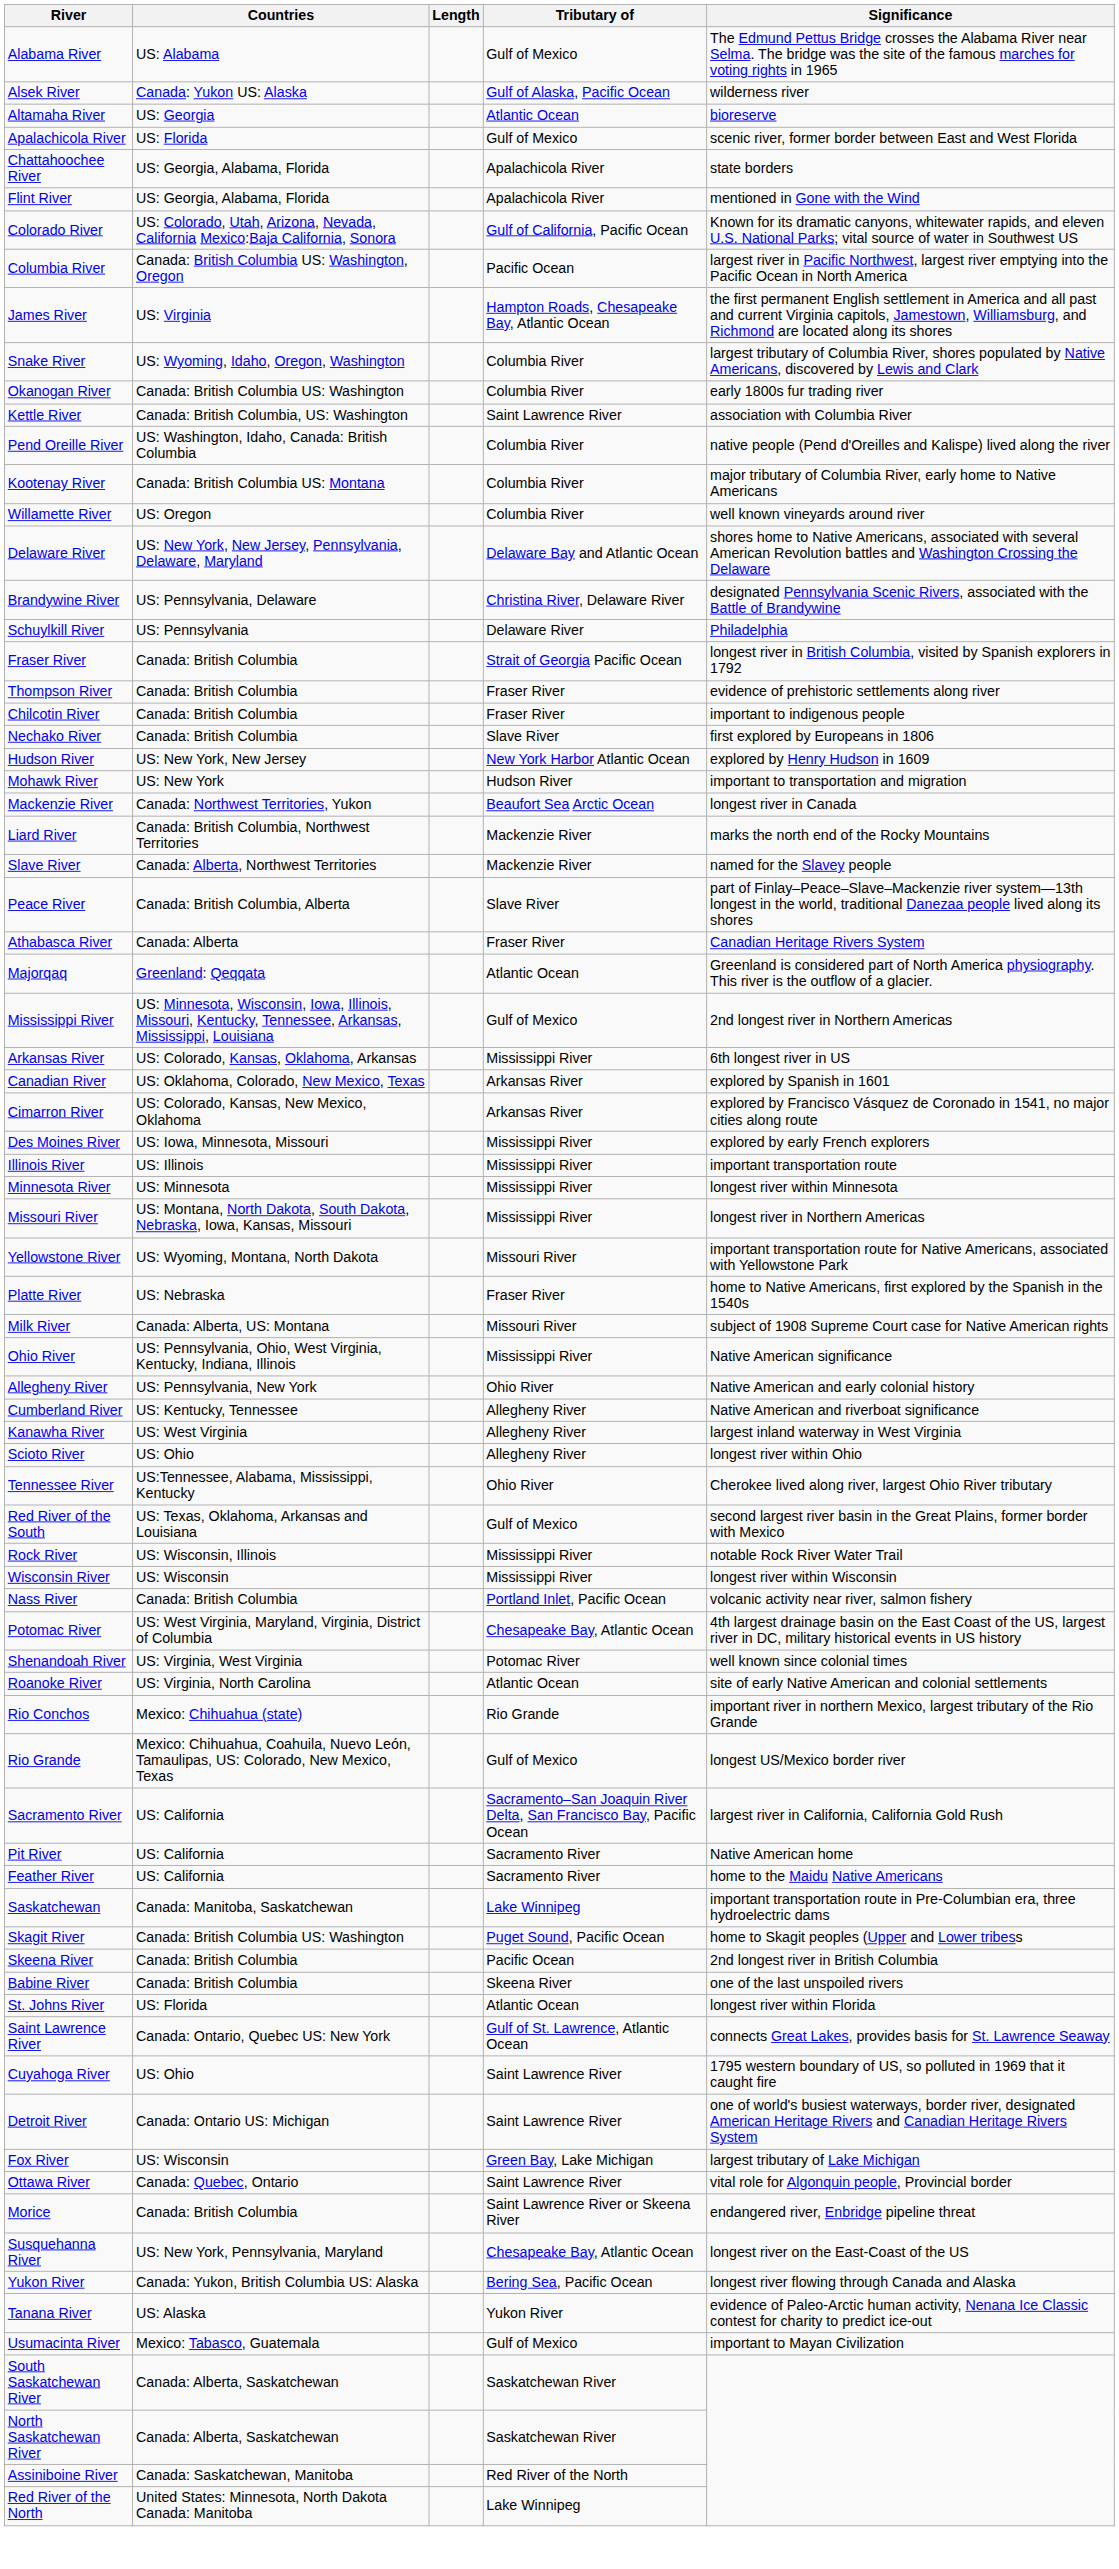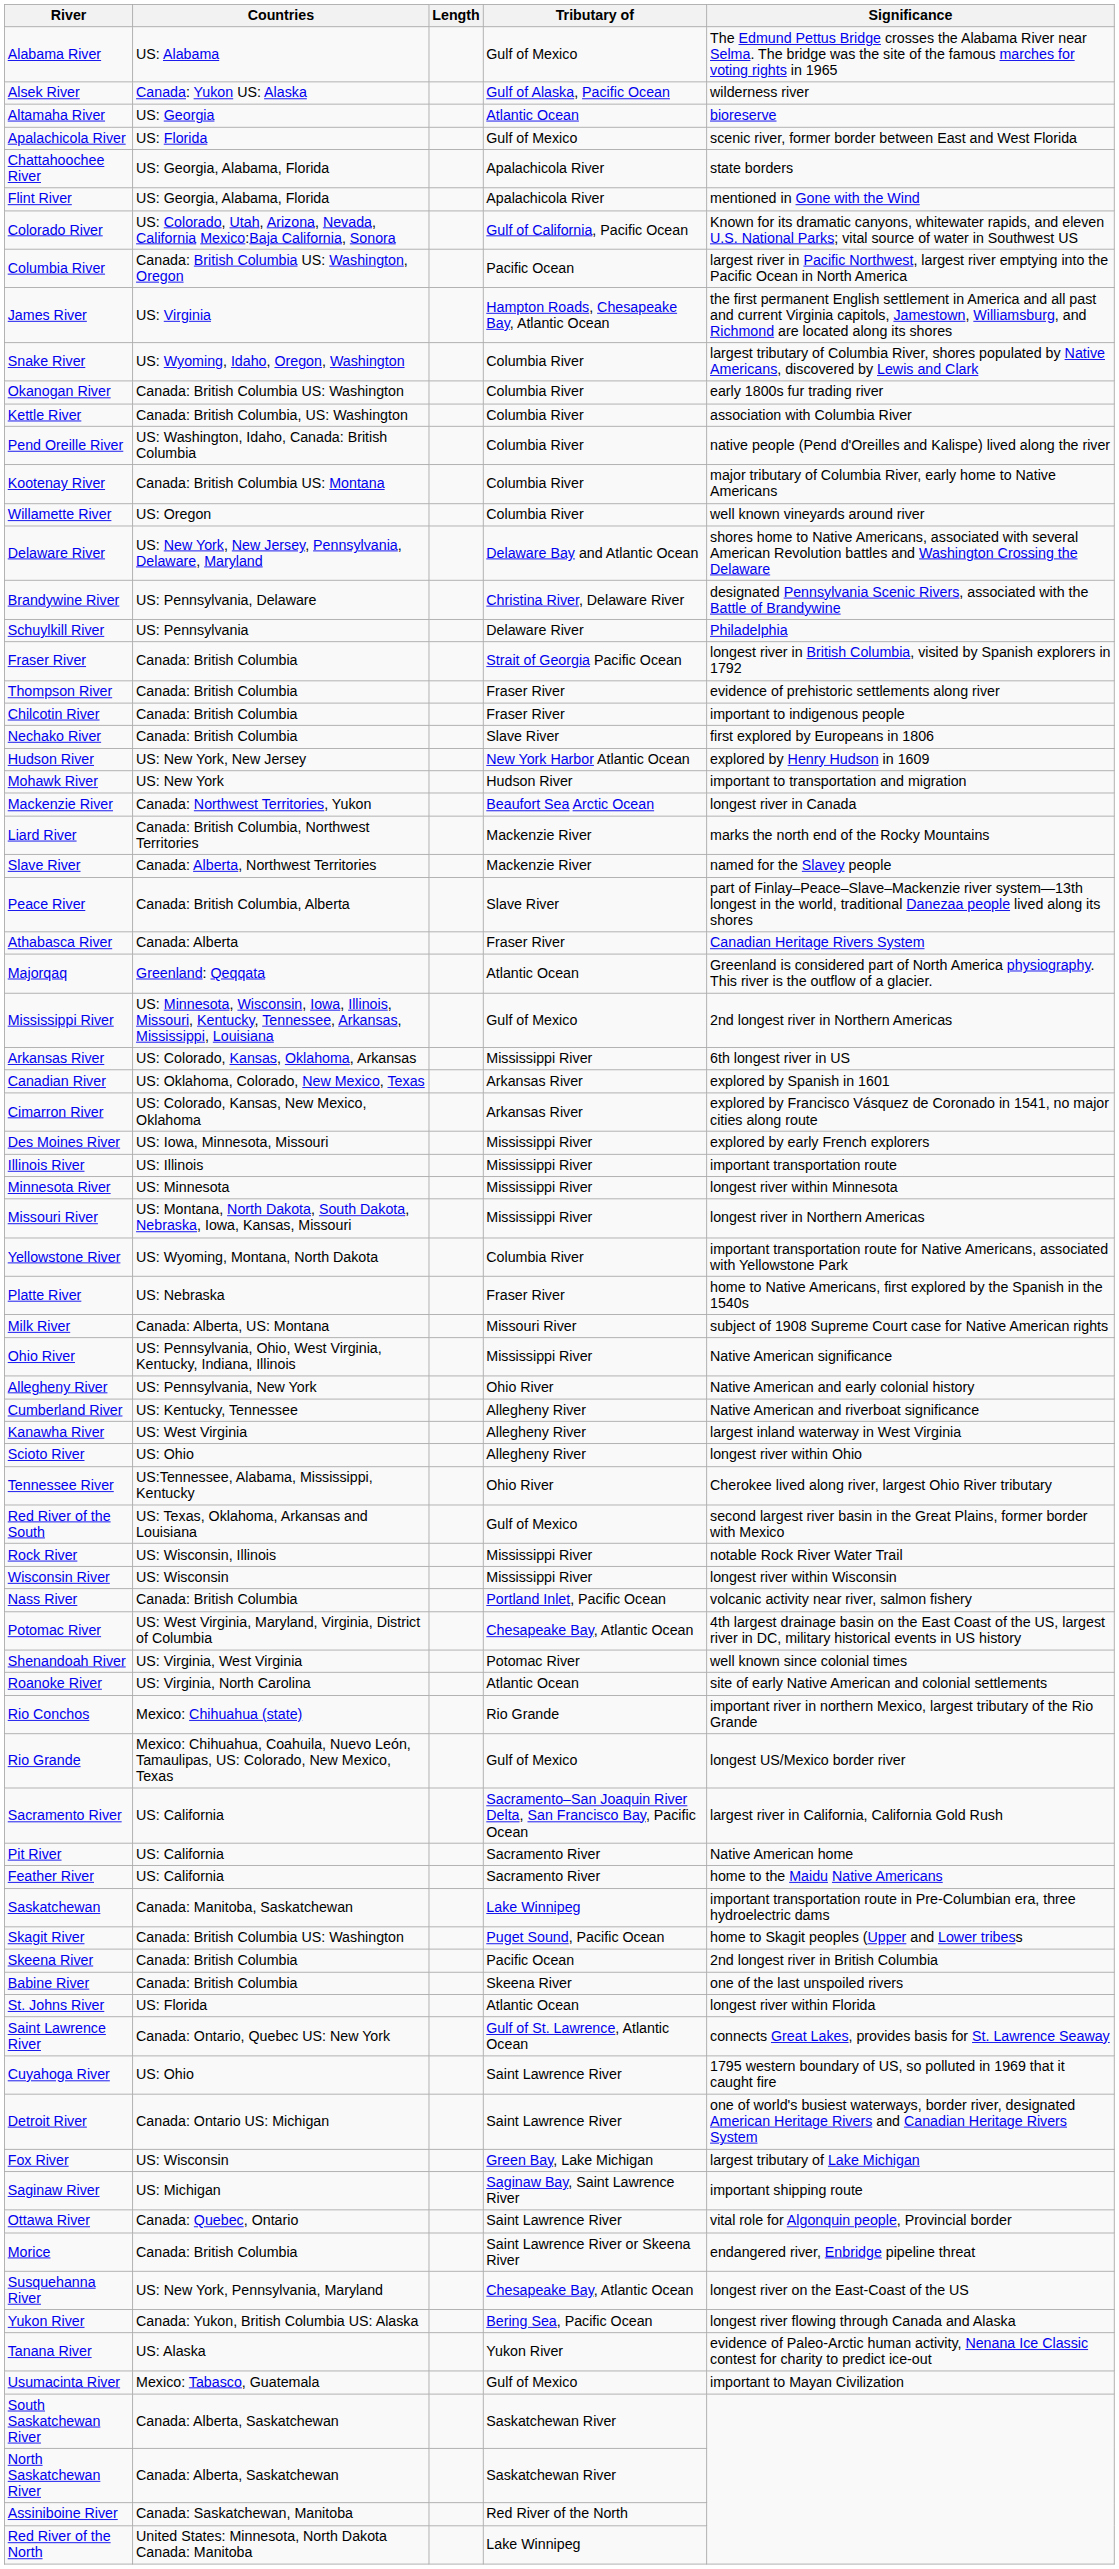Kettle River | Tributary of: Saint Lawrence River -> Columbia River
Yellowstone River | Tributary of: Missouri River -> Columbia River
+ row: Saginaw River | US: Michigan | Saginaw Bay, Saint Lawrence River | important shipping route
